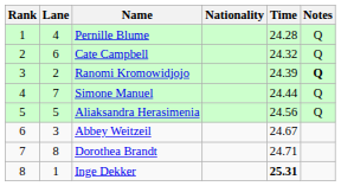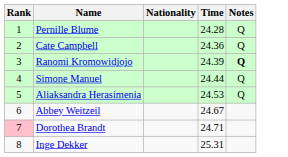- column: Lane | 4 | 6 | 2 | 7 | 5 | 3 | 8 | 1
Cate Campbell | Time: 24.32 -> 24.36
Aliaksandra Herasimenia | Time: 24.56 -> 24.53
Dorothea Brandt | Rank: no background -> pink background
Inge Dekker | Time: bold -> normal
